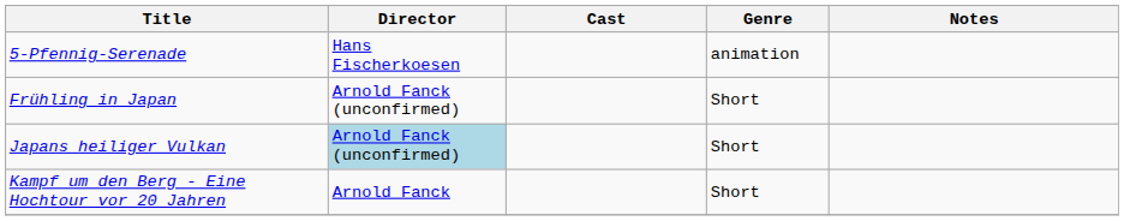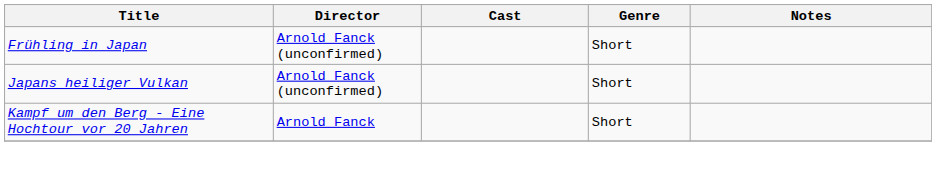- row: 5-Pfennig-Serenade | Hans Fischerkoesen | animation
Japans heiliger Vulkan | Director: lightblue background -> no background
